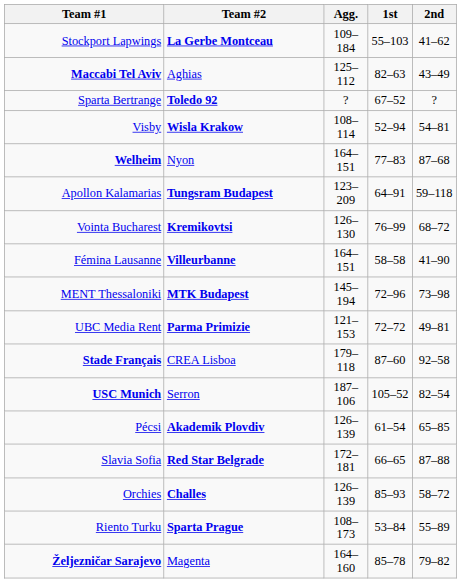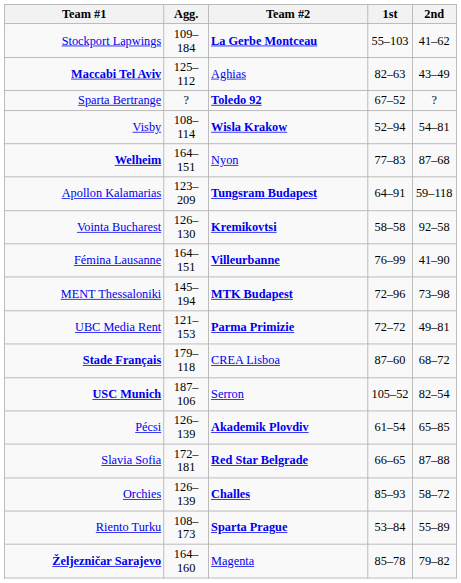columns swapped: Agg. <-> Team #2
Vointa Bucharest | 1st: 76–99 -> 58–58
Vointa Bucharest | 2nd: 68–72 -> 92–58
Fémina Lausanne | 1st: 58–58 -> 76–99
Stade Français | 2nd: 92–58 -> 68–72
